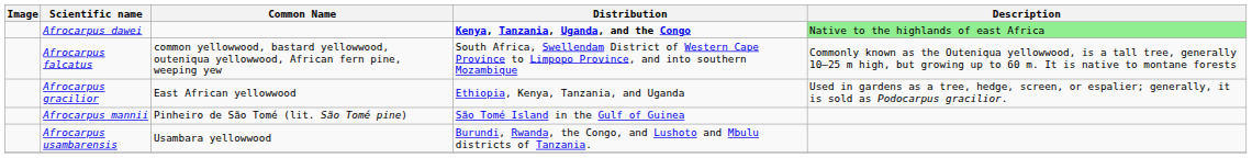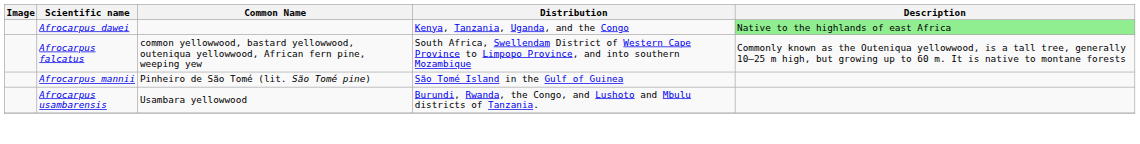Afrocarpus dawei | Distribution: bold -> normal
- row: Afrocarpus gracilior | East African yellowwood | Ethiopia, Kenya, Tanzania, and Uganda | Used in gardens as a tree, hedge, screen, or espalier; generally, it is sold as Podocarpus gracilior.
